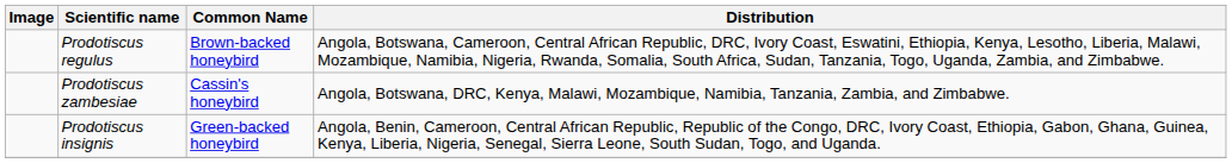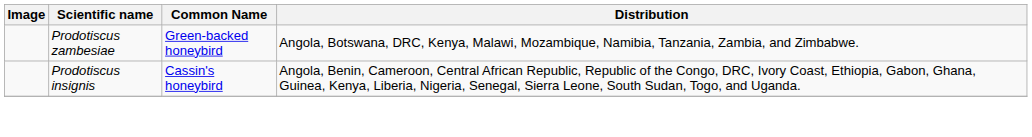- row: Prodotiscus regulus | Brown-backed honeybird | Angola, Botswana, Cameroon, Central African Republic, DRC, Ivory Coast, Eswatini, Ethiopia, Kenya, Lesotho, Liberia, Malawi, Mozambique, Namibia, Nigeria, Rwanda, Somalia, South Africa, Sudan, Tanzania, Togo, Uganda, Zambia, and Zimbabwe.
Prodotiscus zambesiae | Common Name: Cassin's honeybird -> Green-backed honeybird
Prodotiscus insignis | Common Name: Green-backed honeybird -> Cassin's honeybird
